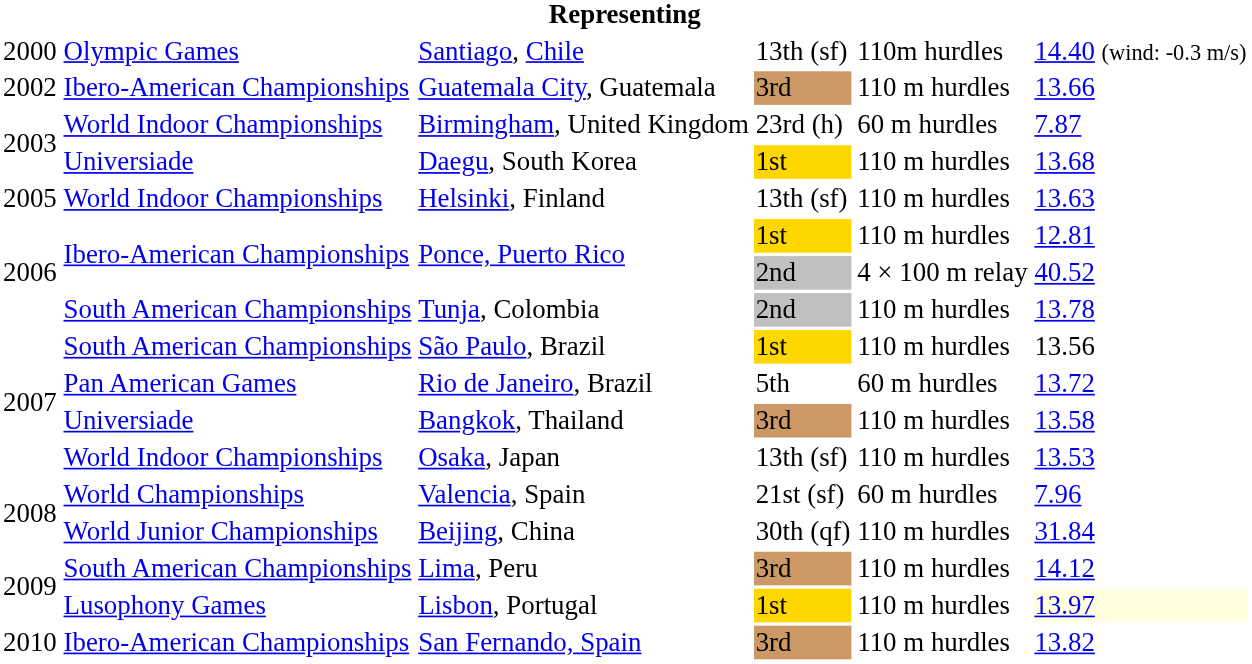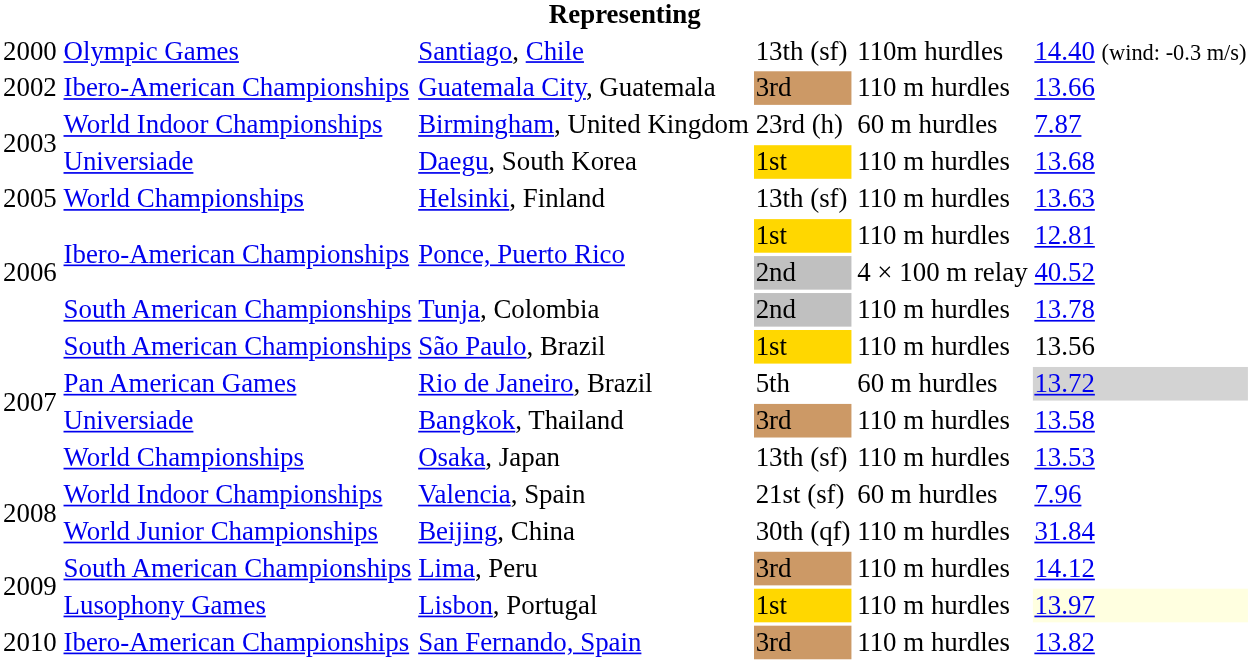Helsinki, Finland | column 2: World Indoor Championships -> World Championships
Rio de Janeiro, Brazil | column 6: no background -> lightgrey background
Osaka, Japan | column 2: World Indoor Championships -> World Championships
Valencia, Spain | column 2: World Championships -> World Indoor Championships
